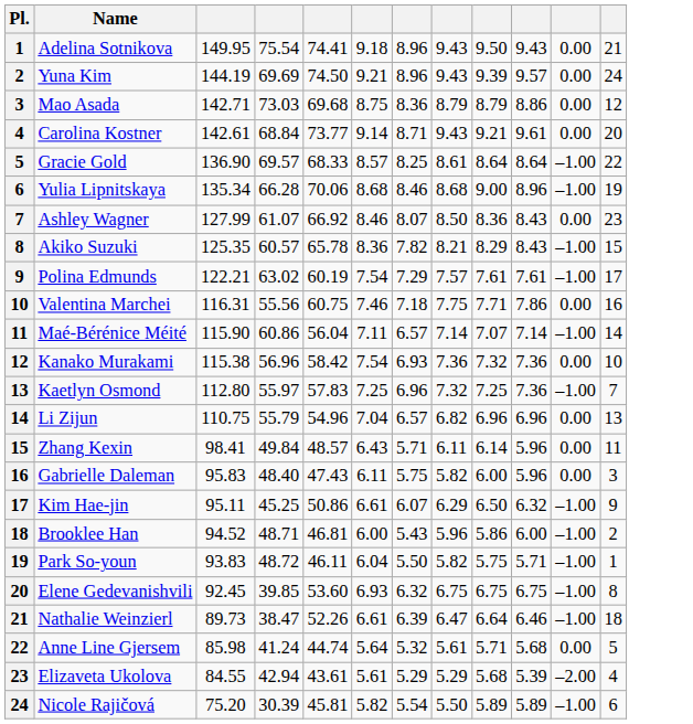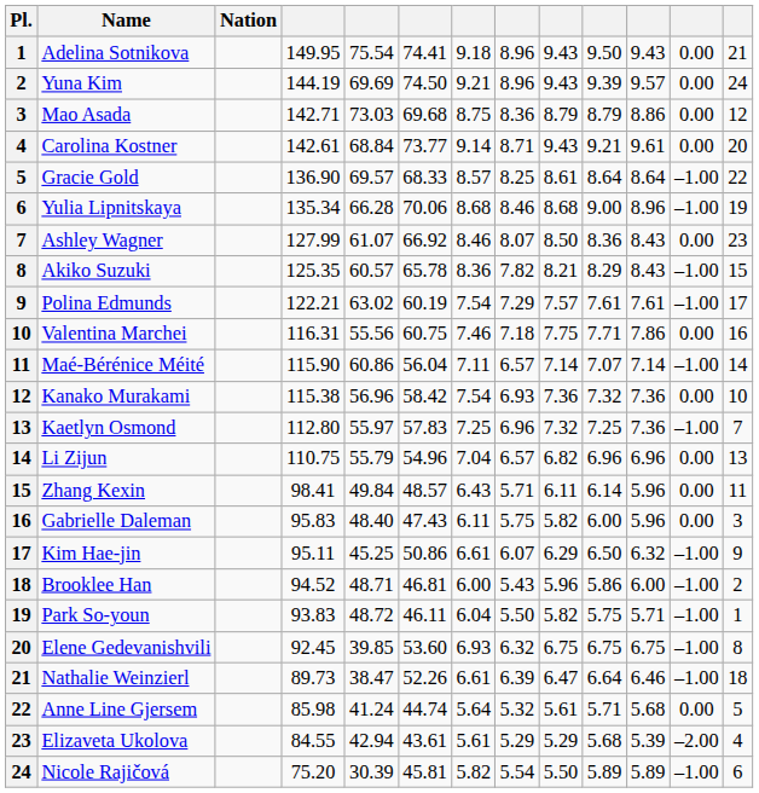+ column: Nation
